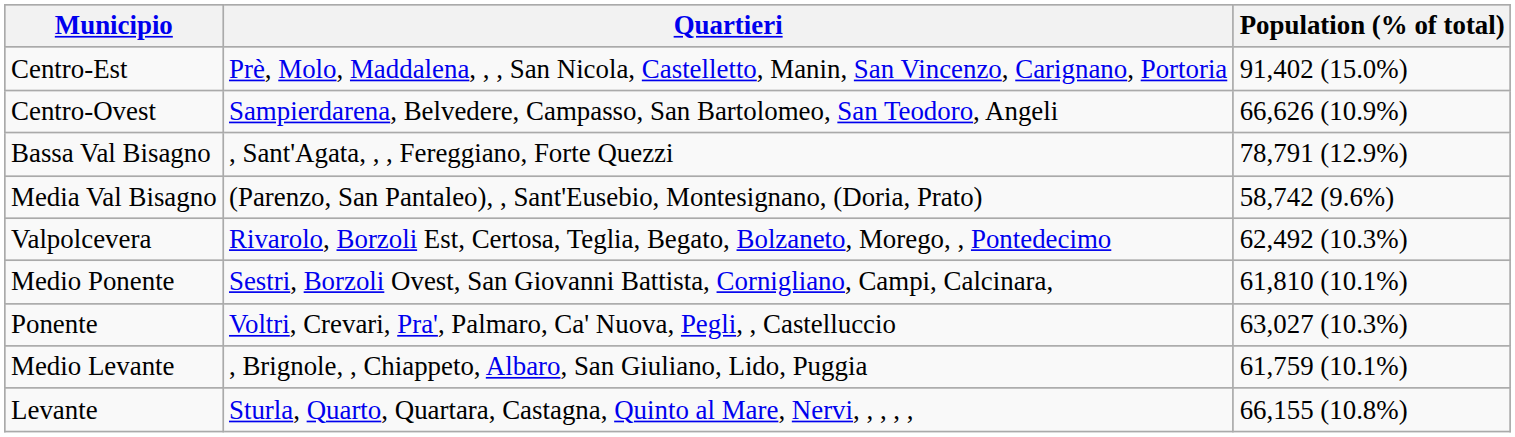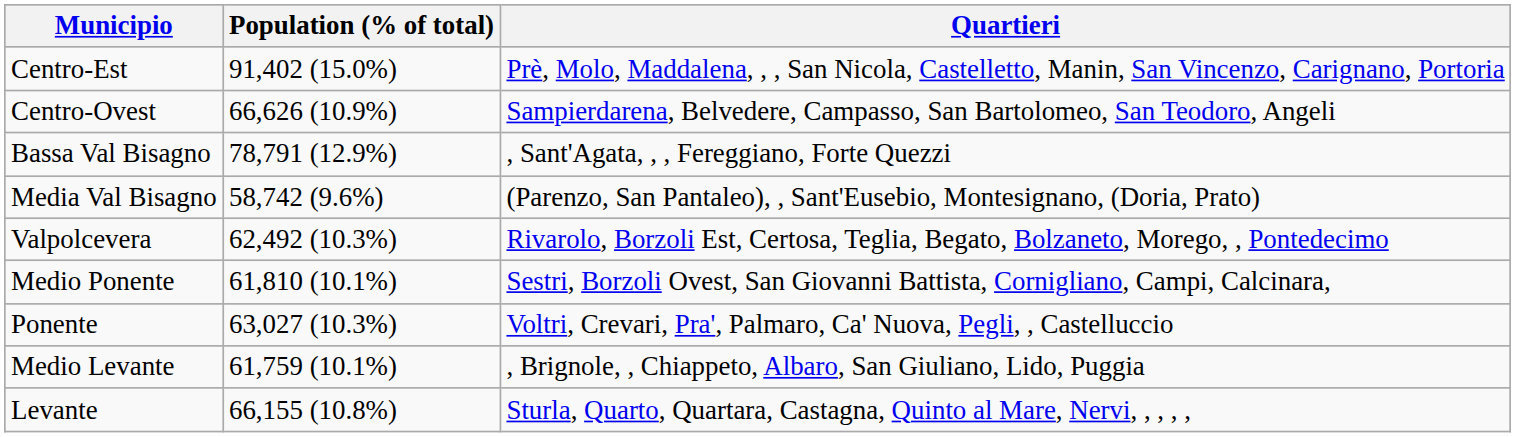columns swapped: Population (% of total) <-> Quartieri
